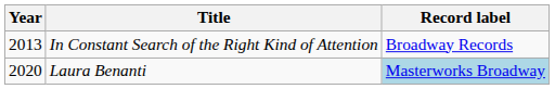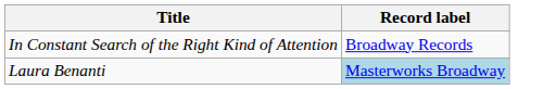- column: Year | 2013 | 2020
